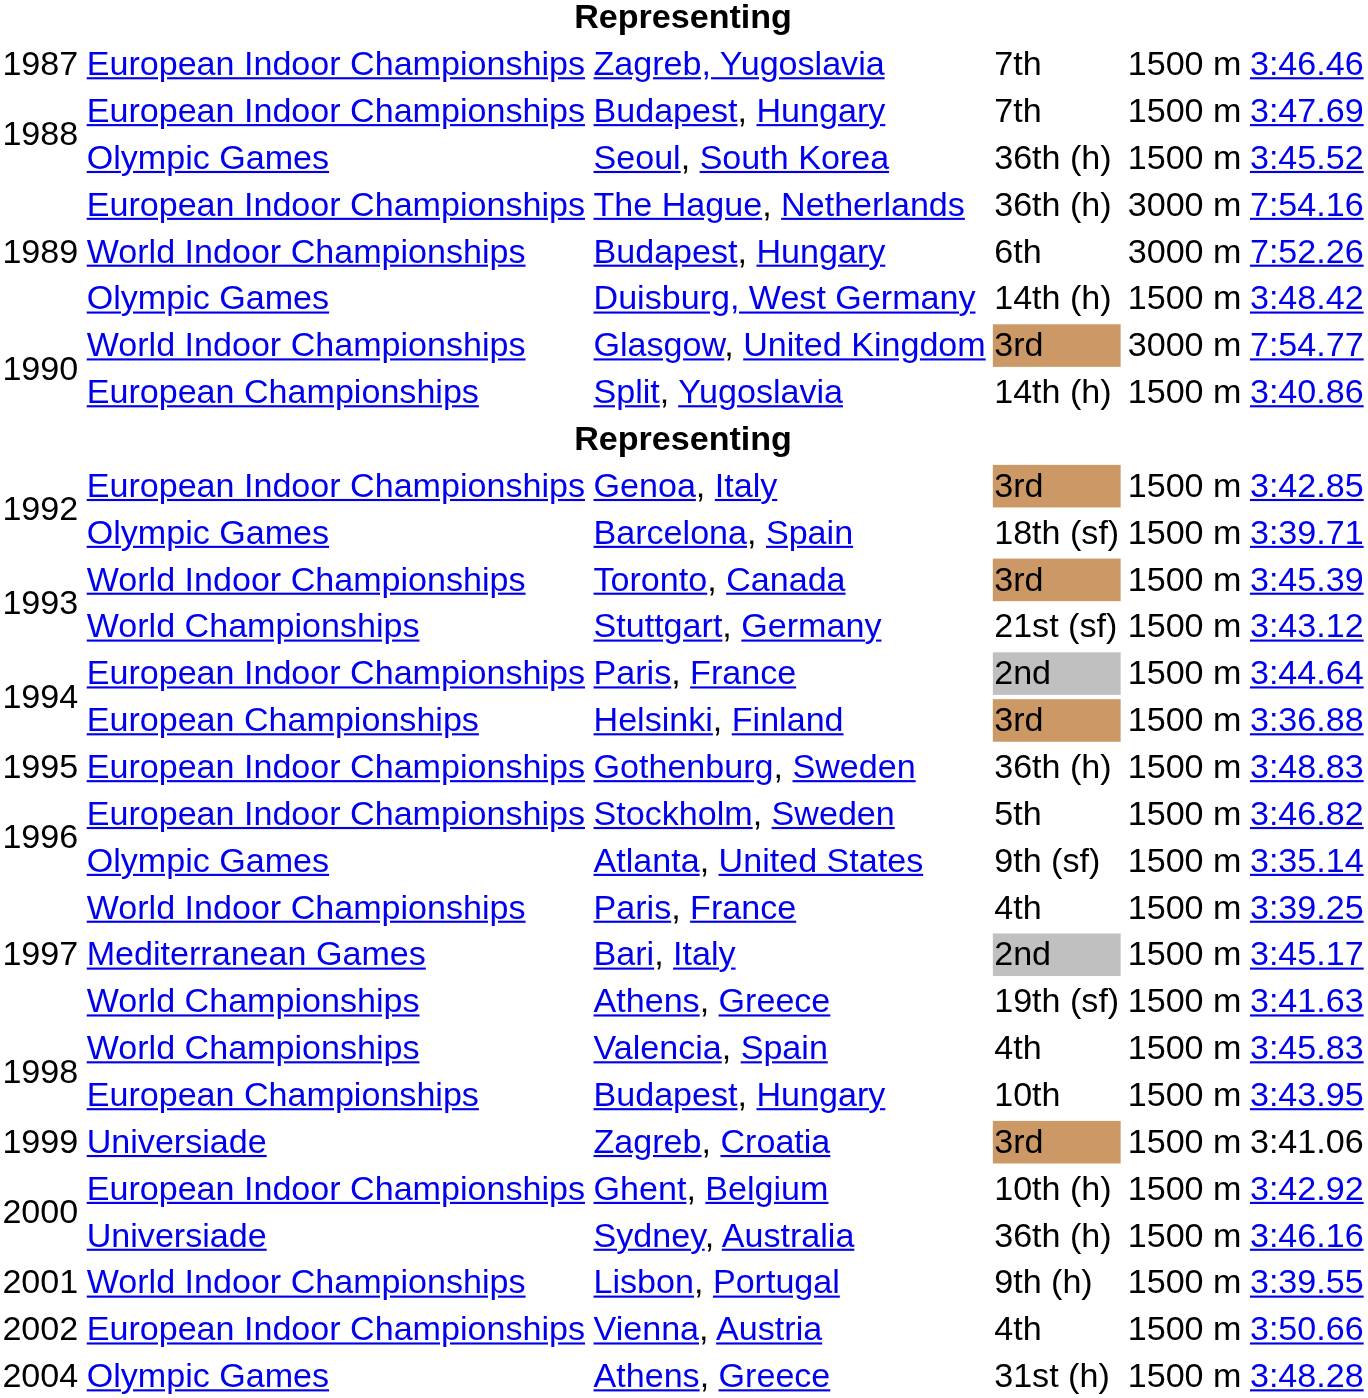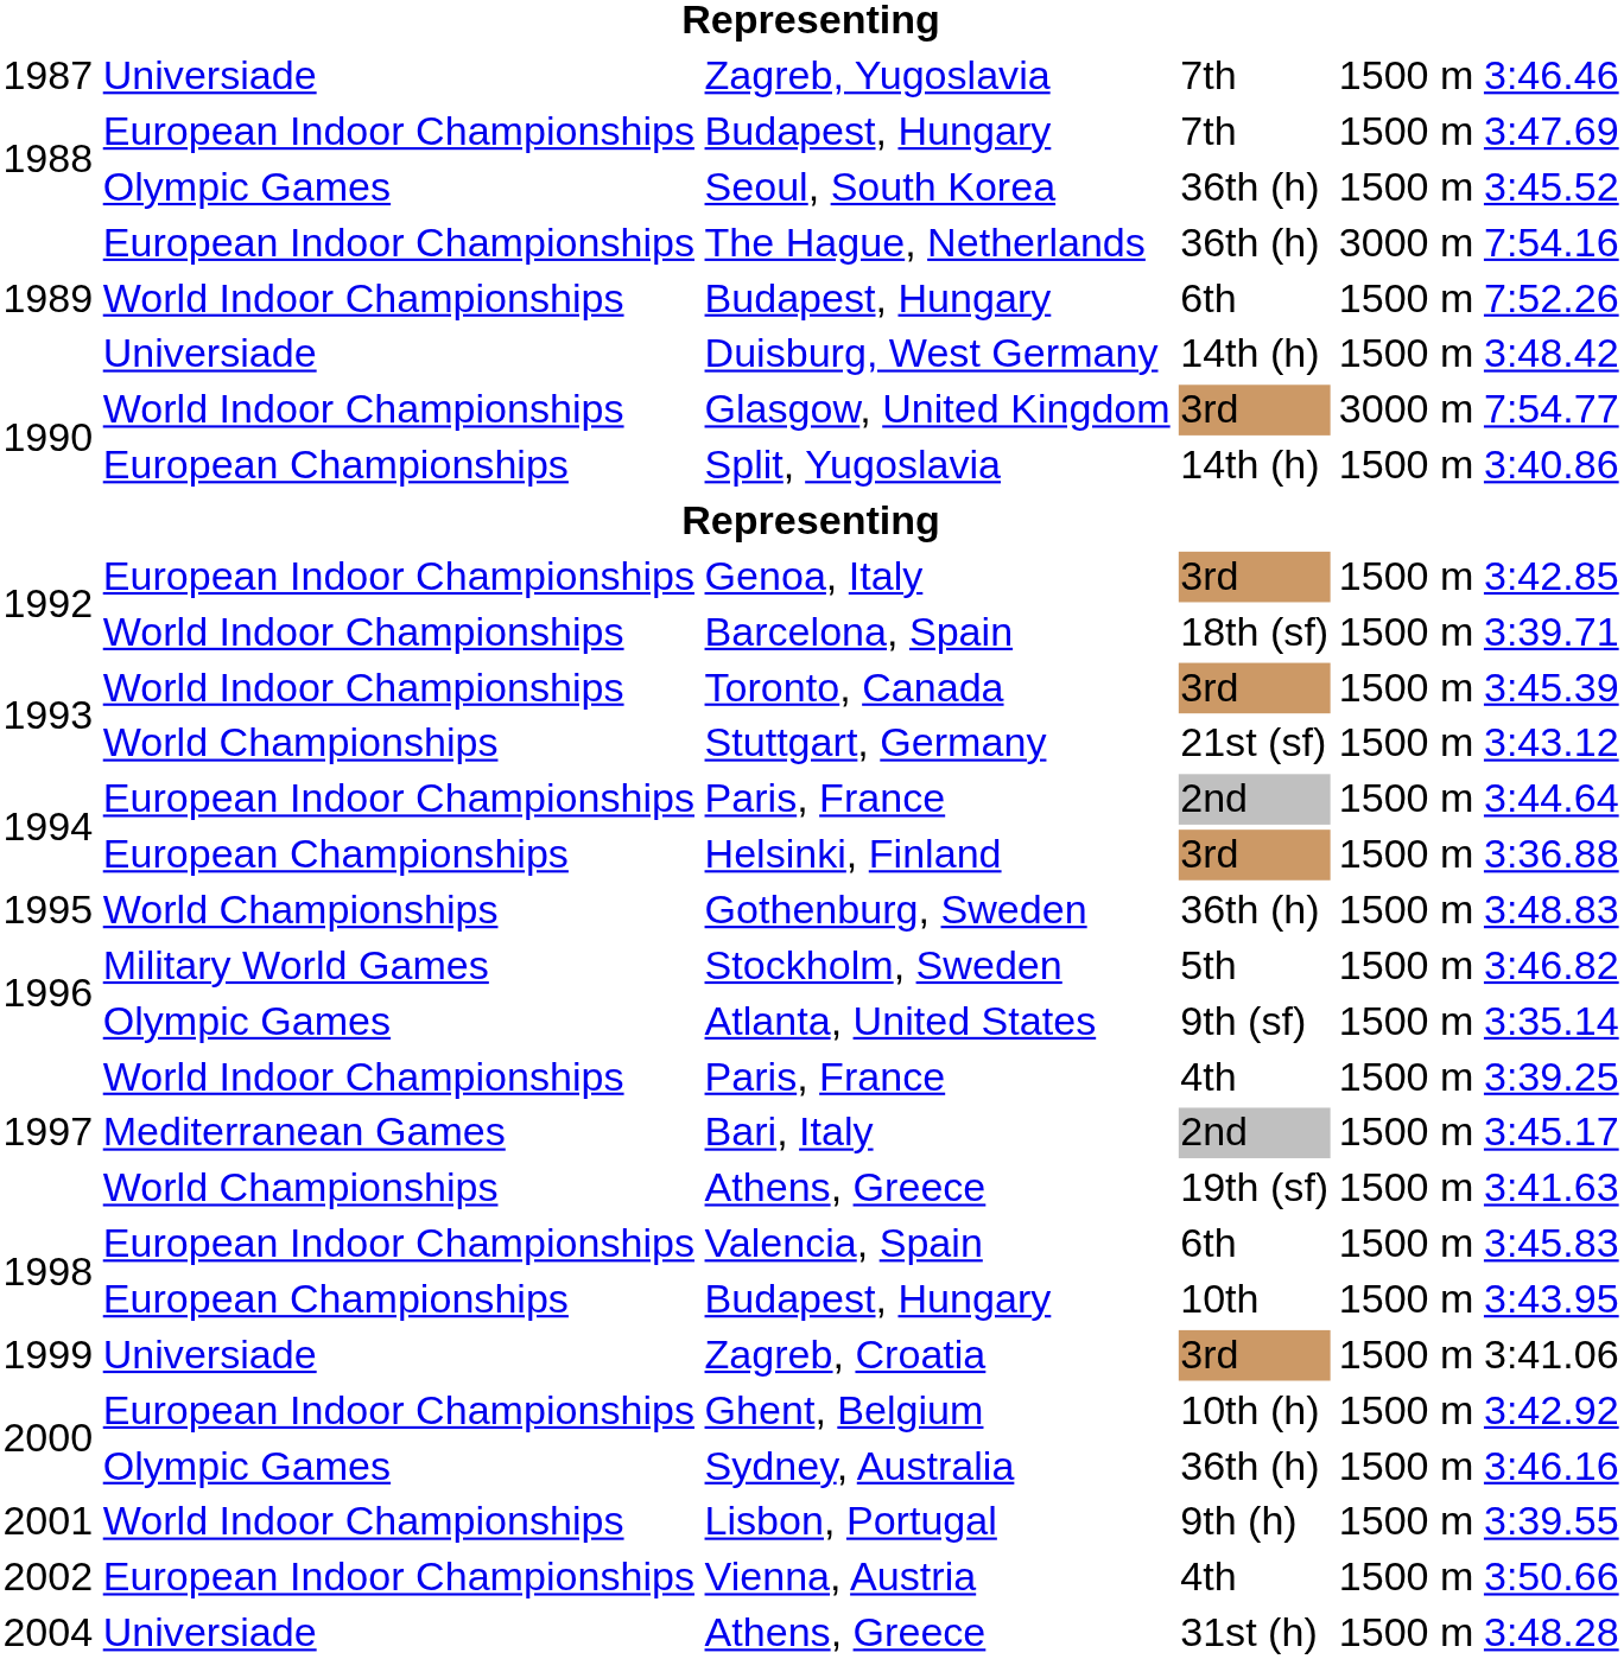Zagreb, Yugoslavia | column 2: European Indoor Championships -> Universiade
1989 / Budapest, Hungary | column 5: 3000 m -> 1500 m
Duisburg, West Germany | column 2: Olympic Games -> Universiade
Barcelona, Spain | column 2: Olympic Games -> World Indoor Championships
Gothenburg, Sweden | column 2: European Indoor Championships -> World Championships
Stockholm, Sweden | column 2: European Indoor Championships -> Military World Games
Valencia, Spain | column 2: World Championships -> European Indoor Championships
Valencia, Spain | column 4: 4th -> 6th
Sydney, Australia | column 2: Universiade -> Olympic Games
2004 / Athens, Greece | column 2: Olympic Games -> Universiade
